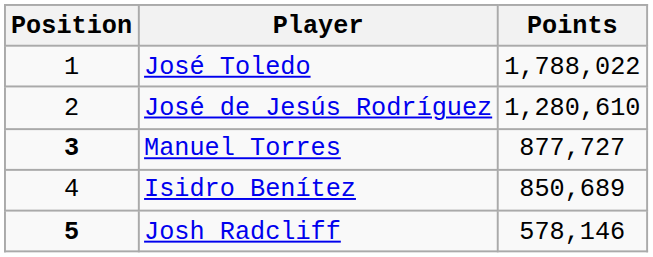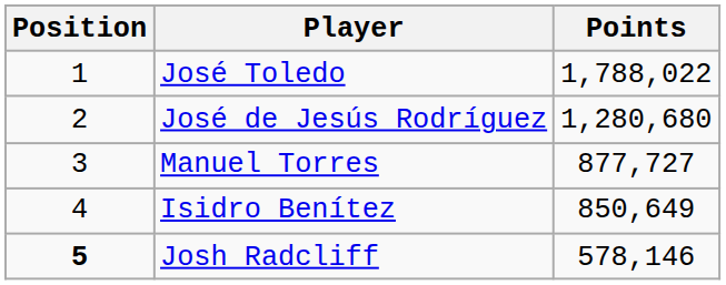José de Jesús Rodríguez | Points: 1,280,610 -> 1,280,680
Manuel Torres | Position: bold -> normal
Isidro Benítez | Points: 850,689 -> 850,649
